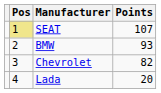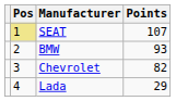Lada | Points: 20 -> 29
